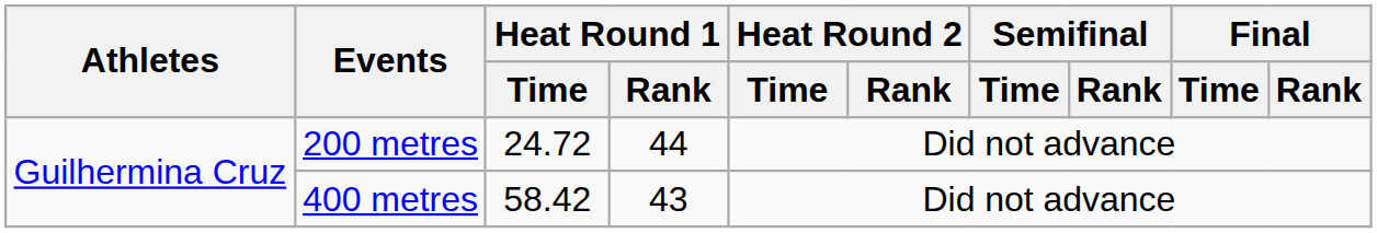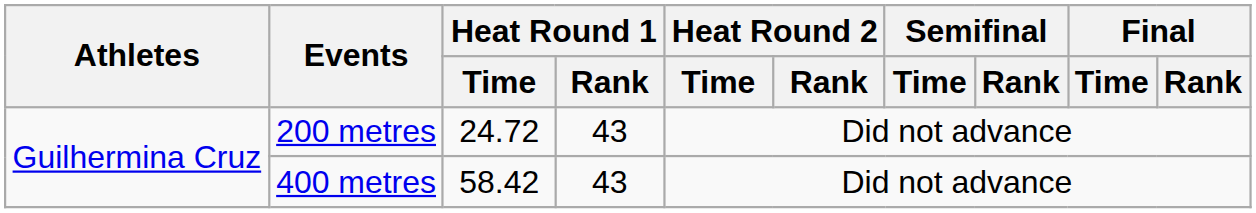200 metres | Heat Round 1 / Rank: 44 -> 43
